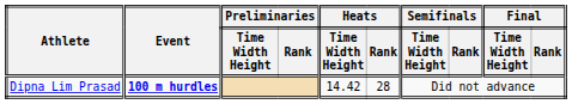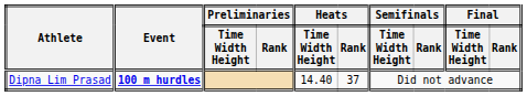Dipna Lim Prasad | Heats / Time Width Height: 14.42 -> 14.40
Dipna Lim Prasad | Heats / Rank: 28 -> 37
